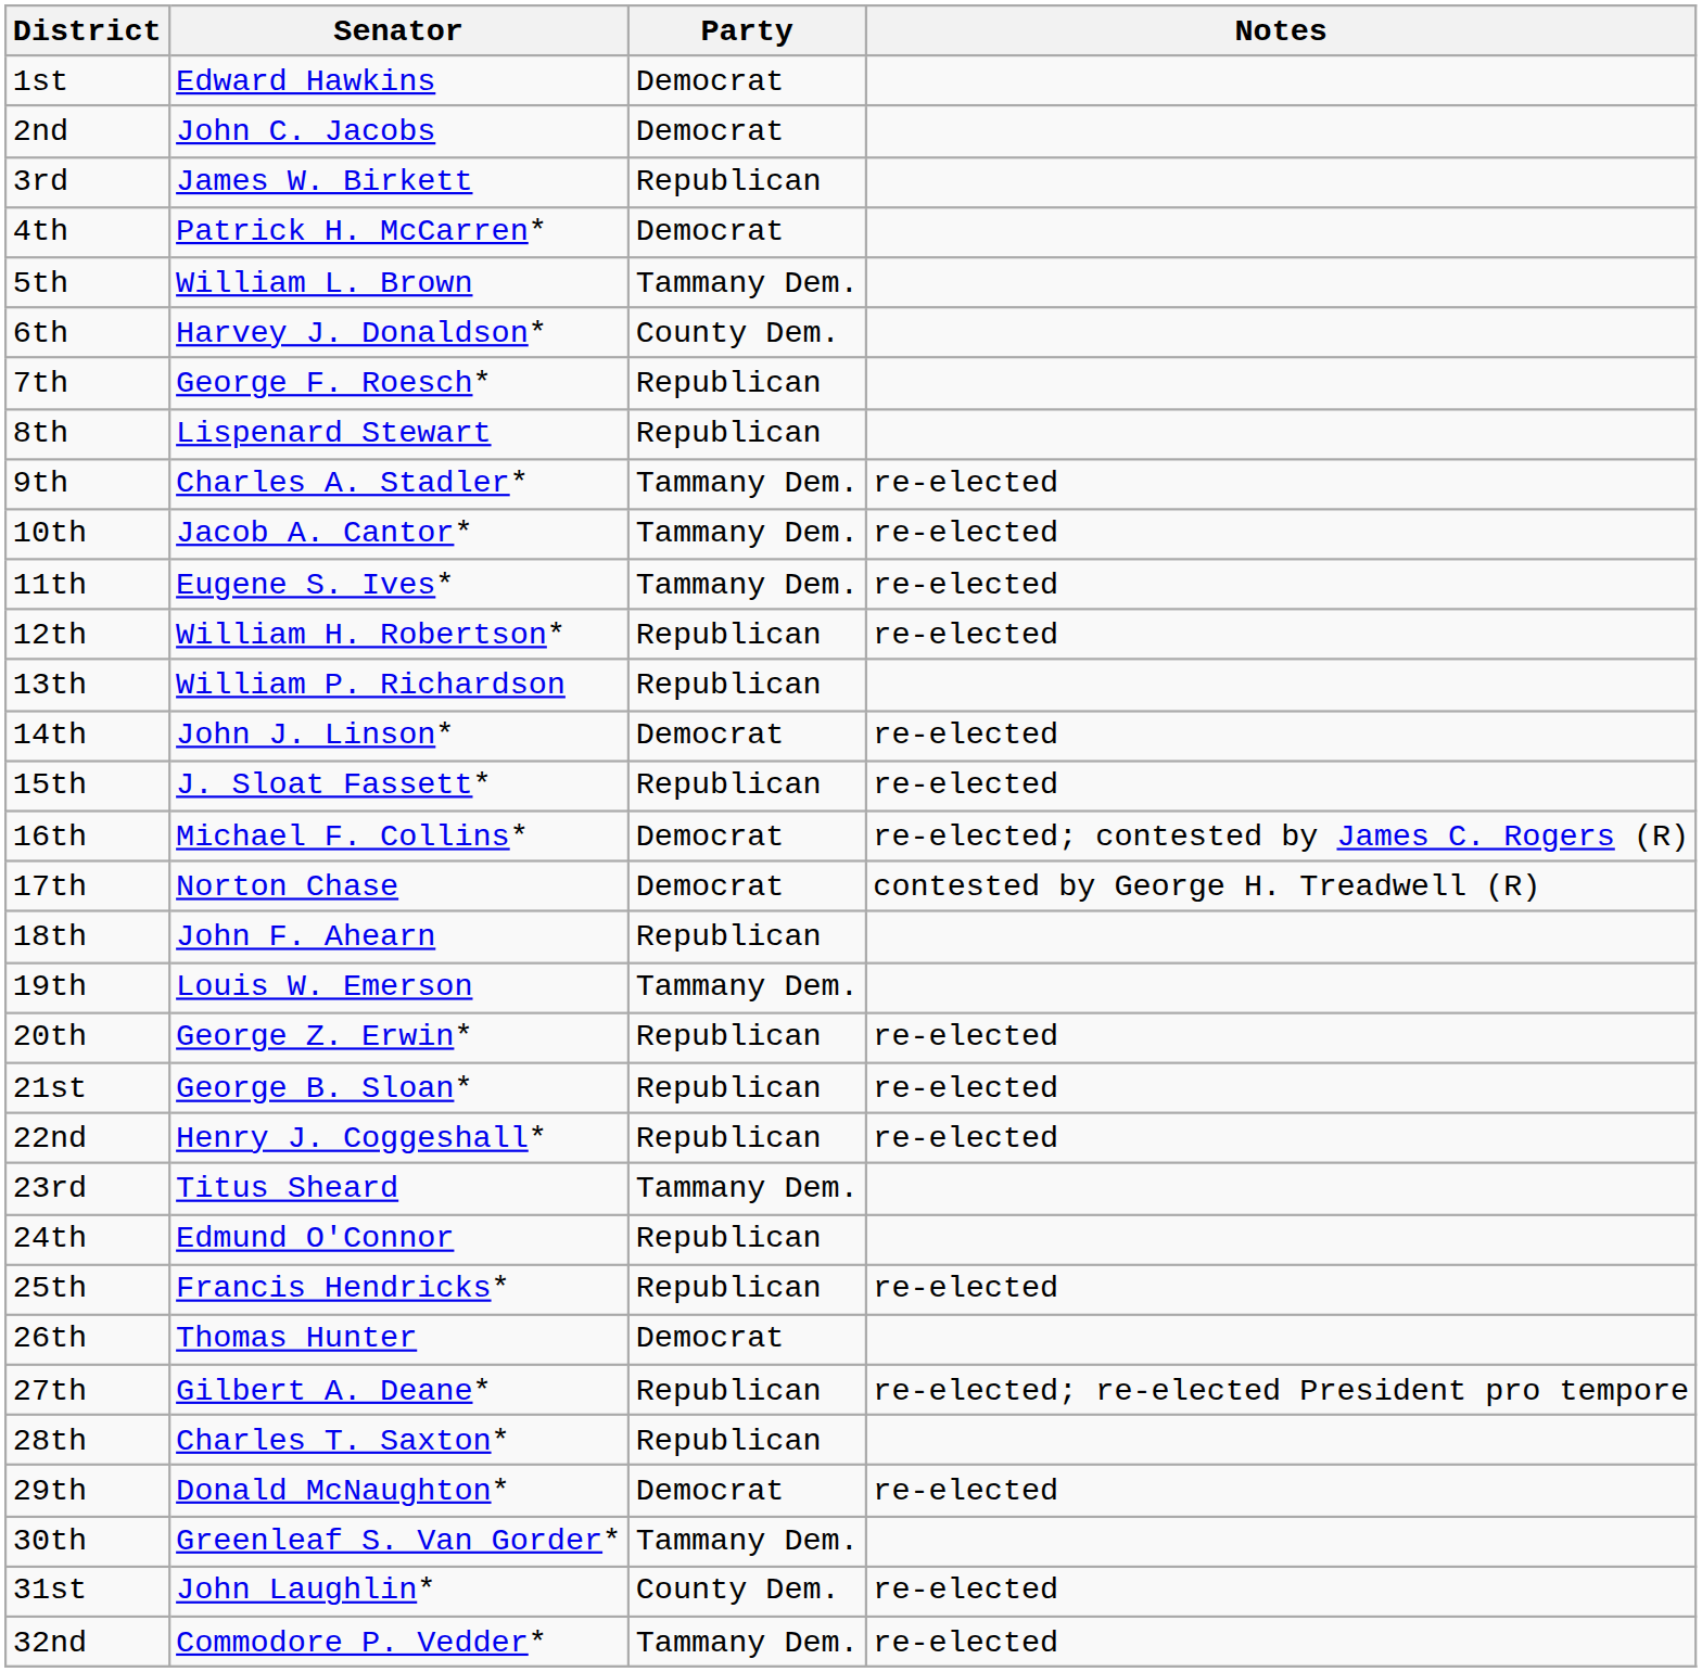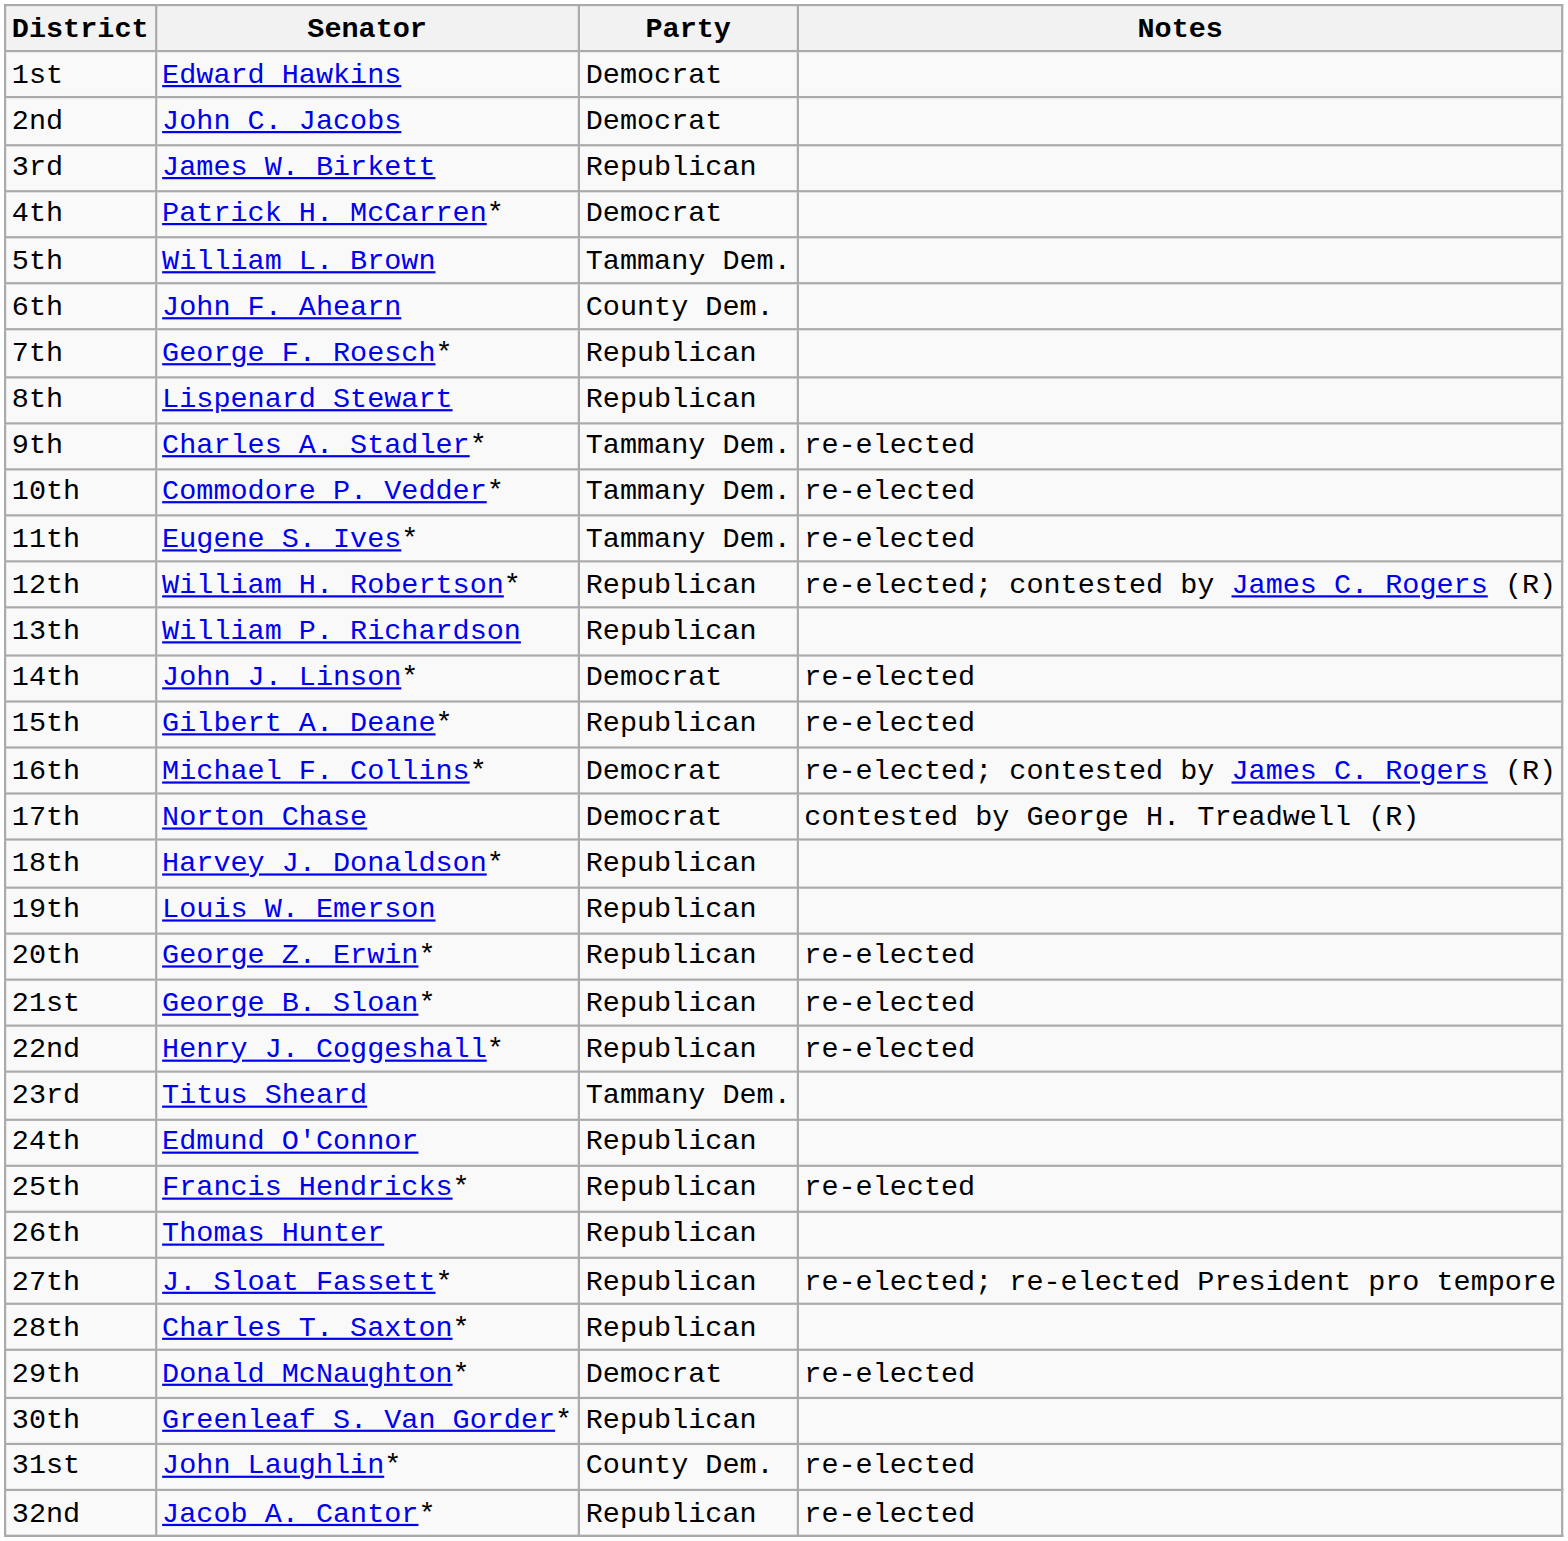6th | Senator: Harvey J. Donaldson* -> John F. Ahearn
10th | Senator: Jacob A. Cantor* -> Commodore P. Vedder*
12th | Notes: re-elected -> re-elected; contested by James C. Rogers (R)
15th | Senator: J. Sloat Fassett* -> Gilbert A. Deane*
18th | Senator: John F. Ahearn -> Harvey J. Donaldson*
19th | Party: Tammany Dem. -> Republican
26th | Party: Democrat -> Republican
27th | Senator: Gilbert A. Deane* -> J. Sloat Fassett*
30th | Party: Tammany Dem. -> Republican
32nd | Senator: Commodore P. Vedder* -> Jacob A. Cantor*
32nd | Party: Tammany Dem. -> Republican
